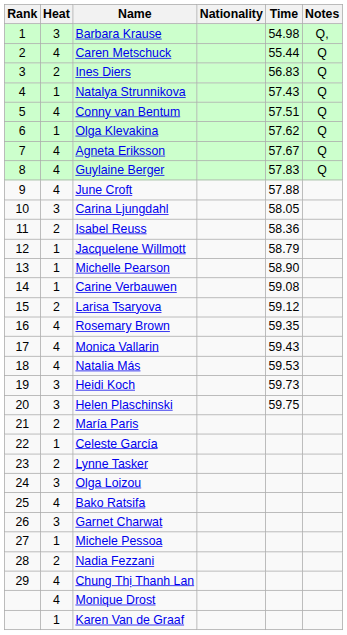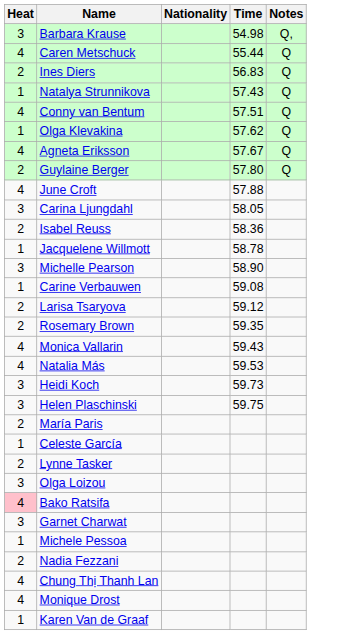- column: Rank | 1 | 2 | 3 | 4 | 5 | 6 | 7 | 8 | 9 | 10 | 11 | 12 | 13 | 14 | 15 | 16 | 17 | 18 | 19 | 20 | 21 | 22 | 23 | 24 | 25 | 26 | 27 | 28 | 29
Guylaine Berger | Heat: 4 -> 2
Guylaine Berger | Time: 57.83 -> 57.80
Jacquelene Willmott | Time: 58.79 -> 58.78
Michelle Pearson | Heat: 1 -> 3
Rosemary Brown | Heat: 4 -> 2
Bako Ratsifa | Heat: no background -> pink background
